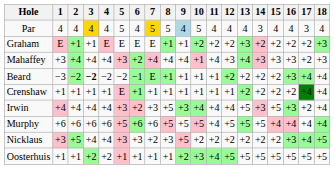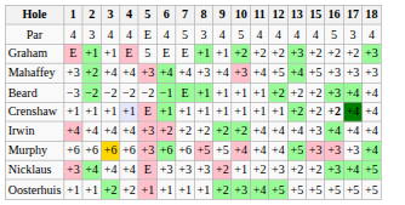- column: 14 | 3 | +2 | +3 | +2 | +2 | +3 | +5 | +2 | +5
Par | 2: 4 -> 3
Par | 3: gold background -> no background
Par | 5: 5 -> E
Par | 7: gold background -> no background
Par | 8: 5 -> 3
Par | 9: lightblue background -> no background
Par | 16: 4 -> 5
Graham | 5: E -> 5
Mahaffey | 2: +4 -> +2
Mahaffey | 6: +2 -> +4
Mahaffey | 7: pink background -> no background
Mahaffey | 8: +4 -> +3
Mahaffey | 10: +1 -> +3
Mahaffey | 12: +3 -> +5
Mahaffey | 15: +3 -> +5
Mahaffey | 17: +2 -> +3
Beard | 3: bold -> normal
Crenshaw | 4: no background -> lavender background
Crenshaw | 16: normal -> bold
Irwin | 7: +3 -> +2
Irwin | 8: +5 -> +2
Irwin | 9: +3 -> +2
Irwin | 10: +4 -> +2
Irwin | 13: +5 -> +4
Irwin | 15: +5 -> +3
Irwin | 16: +3 -> +4
Irwin | 17: +2 -> +4
Murphy | 3: no background -> gold background
Murphy | 5: +5 -> +3
Murphy | 10: +5 -> +4
Murphy | 12: +5 -> +4
Murphy | 15: +4 -> +3
Murphy | 16: +4 -> +3
Murphy | 17: +4 -> +3
Nicklaus | 2: +5 -> +4
Nicklaus | 5: +3 -> E
Nicklaus | 7: +2 -> +3
Nicklaus | 9: +5 -> +2
Nicklaus | 10: +2 -> +1
Nicklaus | 12: +2 -> +3
